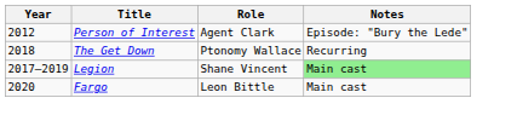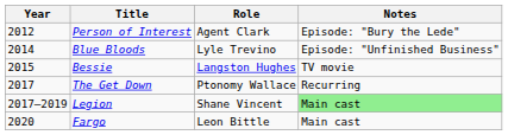+ row: 2014 | Blue Bloods | Lyle Trevino | Episode: "Unfinished Business"
+ row: 2015 | Bessie | Langston Hughes | TV movie
The Get Down | Year: 2018 -> 2017
